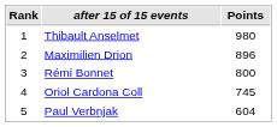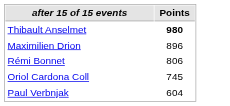- column: Rank | 1 | 2 | 3 | 4 | 5
Thibault Anselmet | Points: normal -> bold
Rémi Bonnet | Points: 800 -> 806
